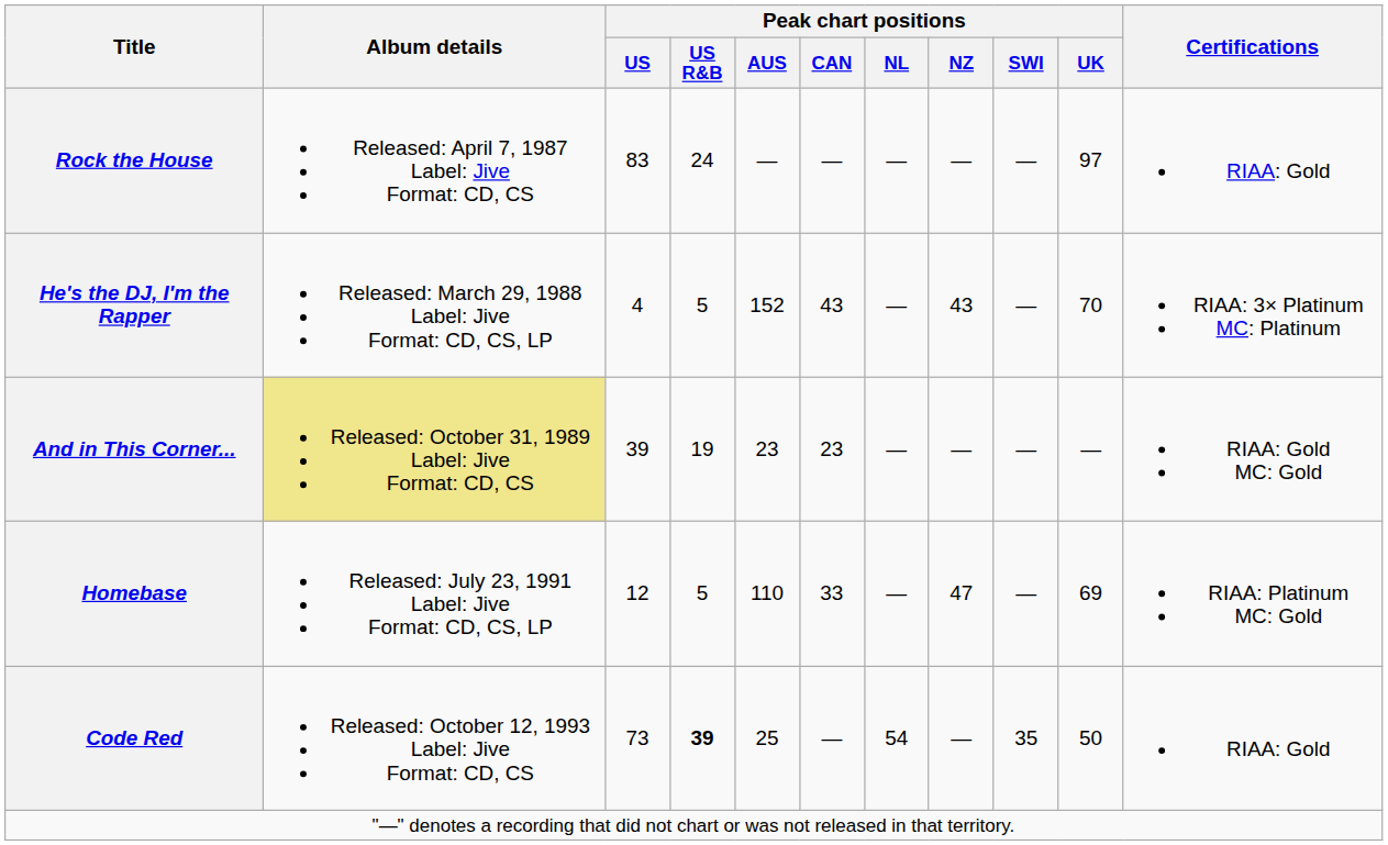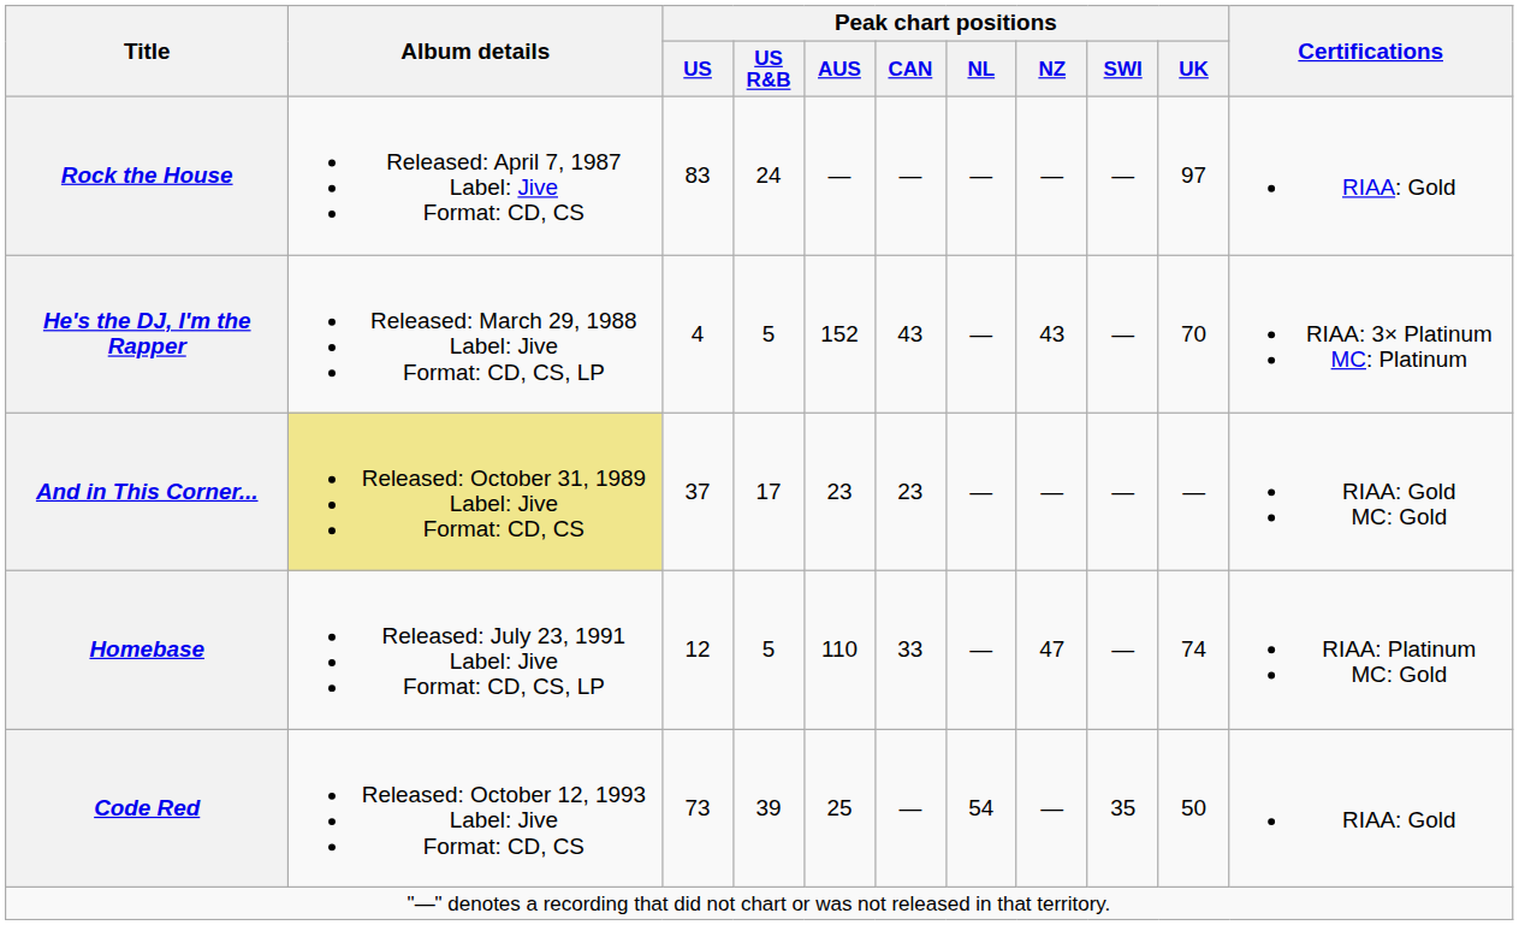And in This Corner... | Peak chart positions / US: 39 -> 37
And in This Corner... | Peak chart positions / US R&B: 19 -> 17
Homebase | Peak chart positions / UK: 69 -> 74
Code Red | Peak chart positions / US R&B: bold -> normal
